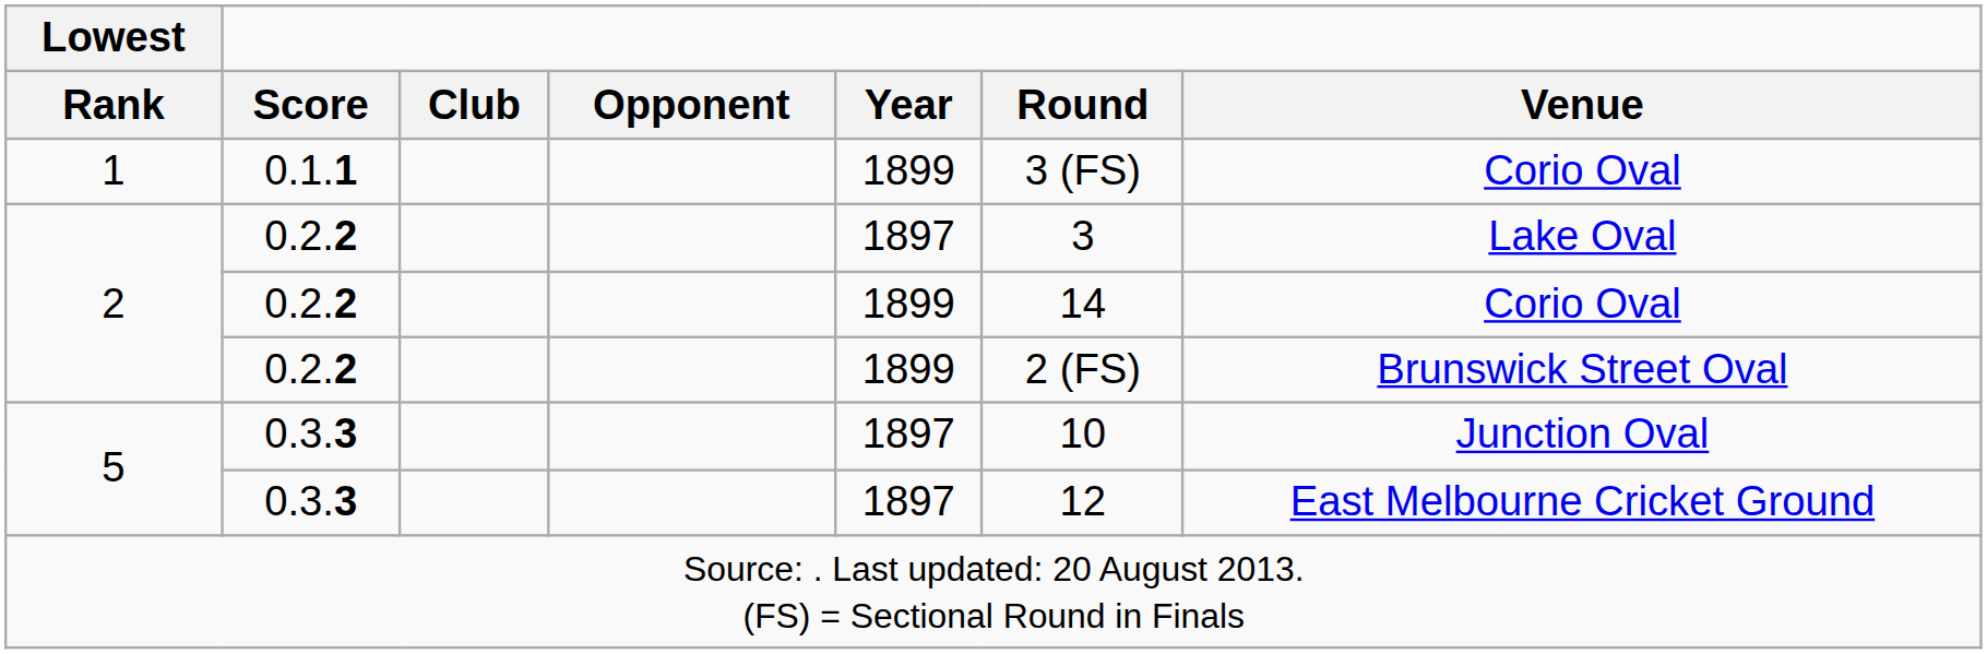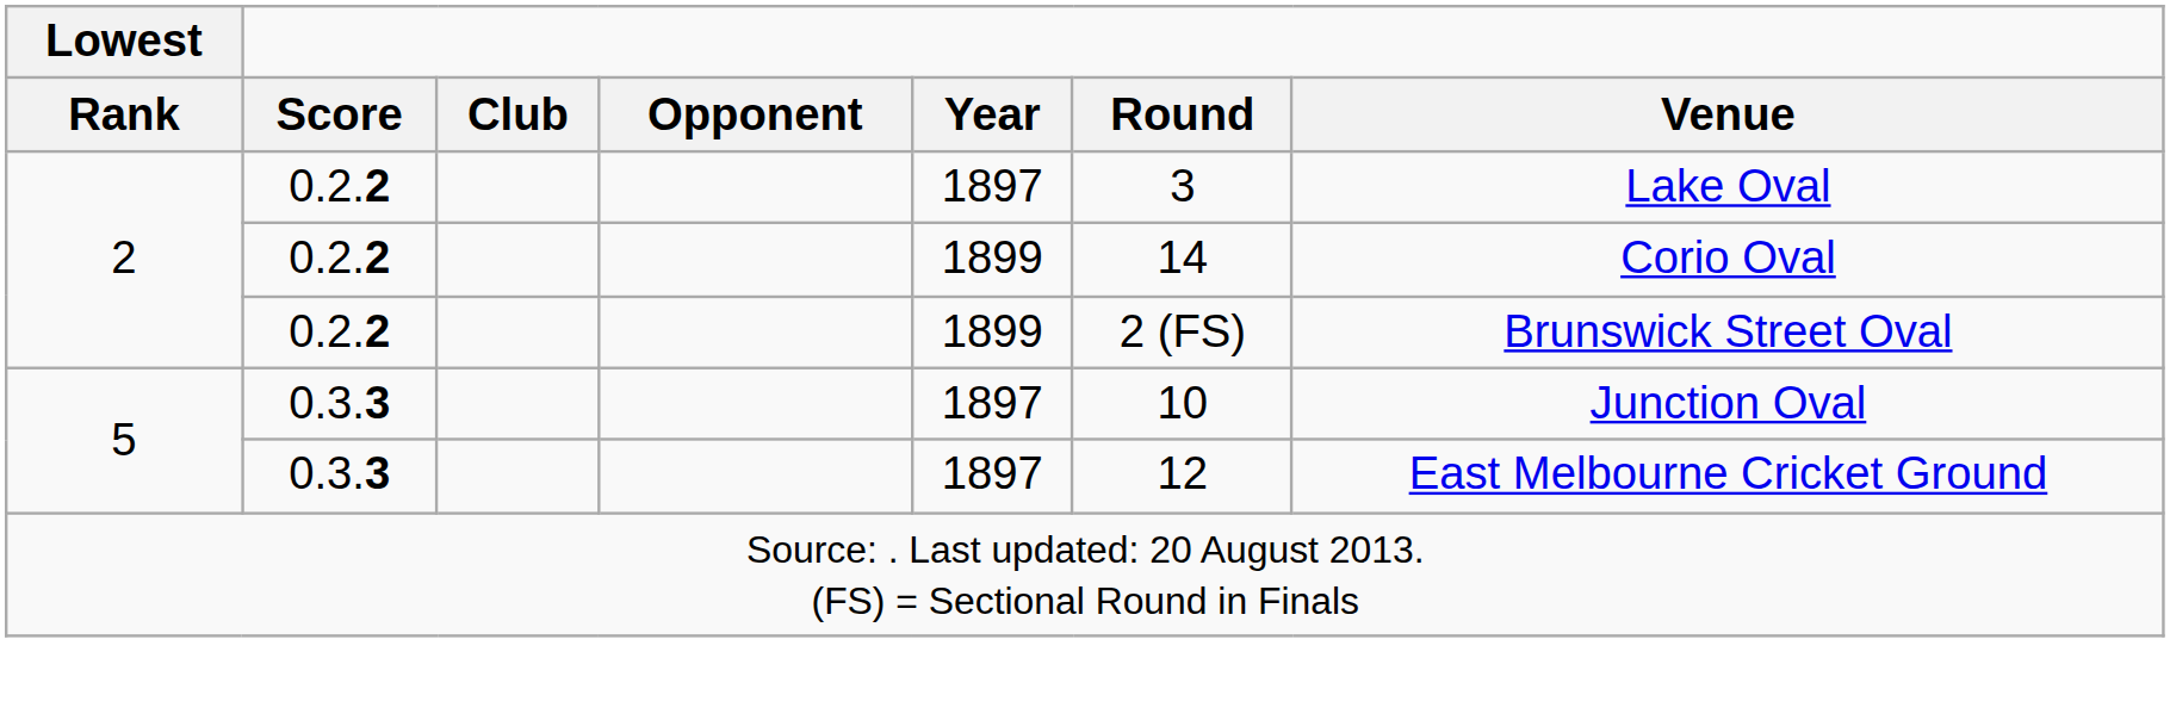- row: 1 | 0.1.1 | 1899 | 3 (FS) | Corio Oval
